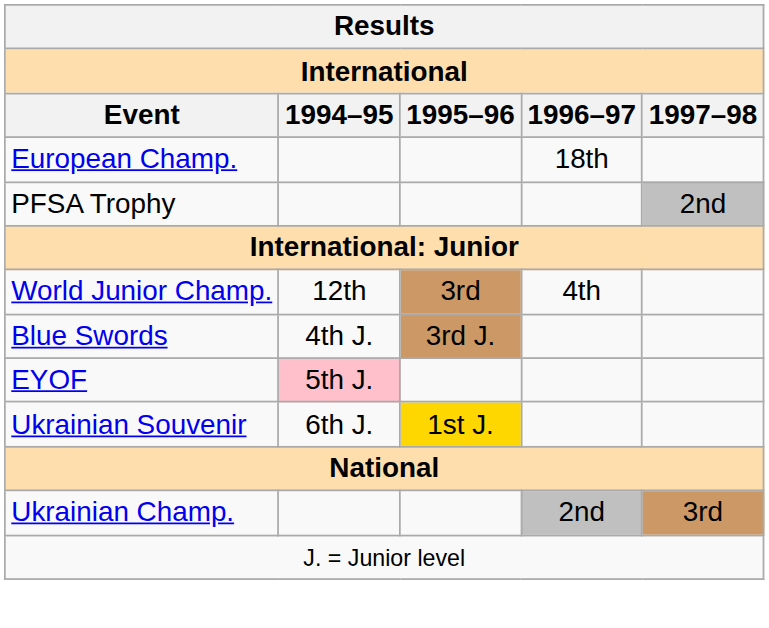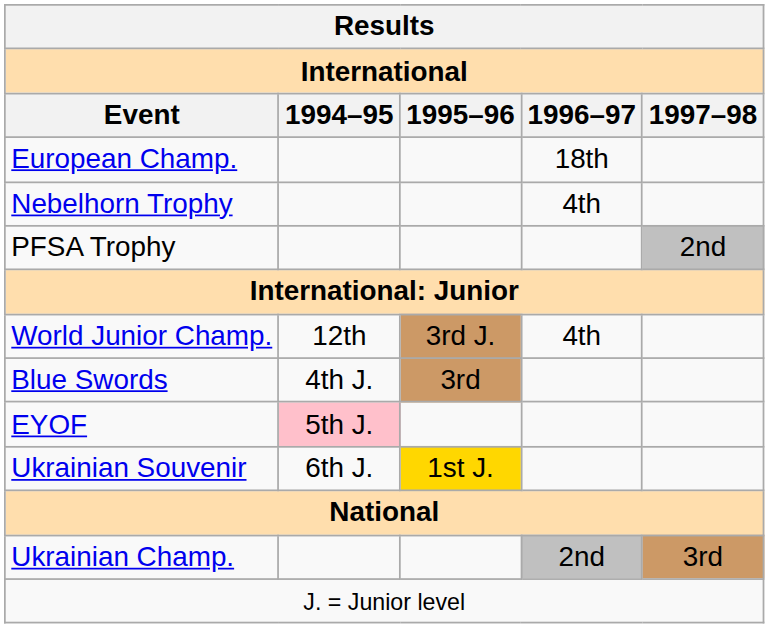+ row: Nebelhorn Trophy | 4th
World Junior Champ. | 1995–96: 3rd -> 3rd J.
Blue Swords | 1995–96: 3rd J. -> 3rd
